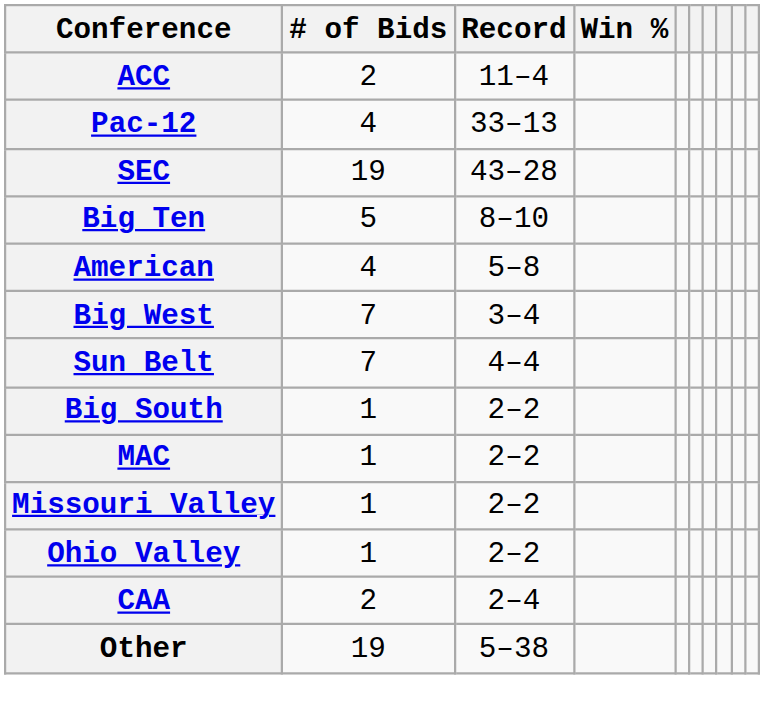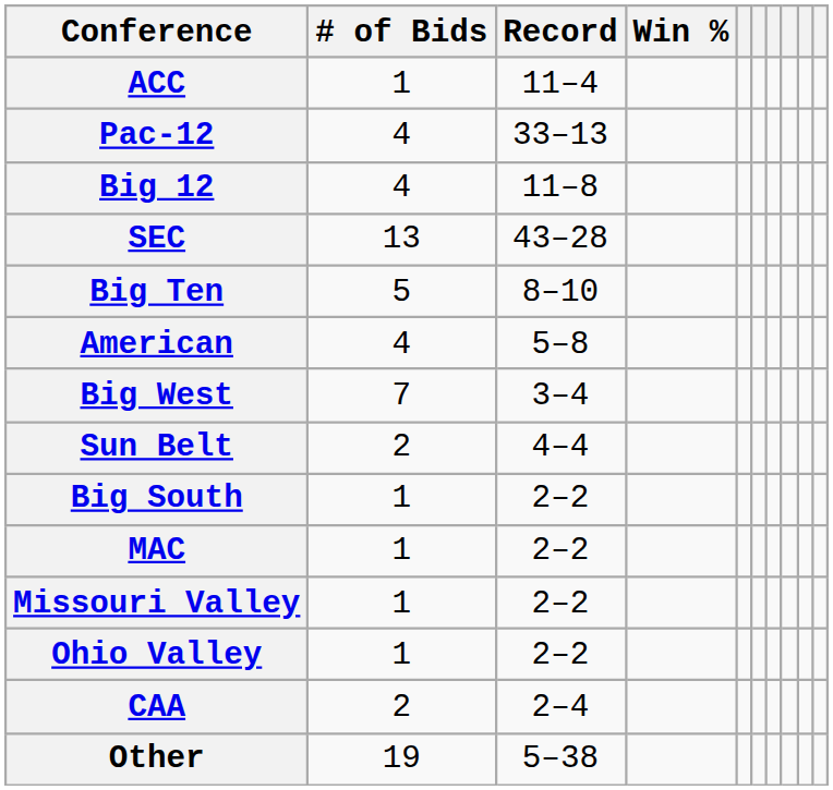ACC | # of Bids: 2 -> 1
+ row: Big 12 | 4 | 11–8
SEC | # of Bids: 19 -> 13
Sun Belt | # of Bids: 7 -> 2
